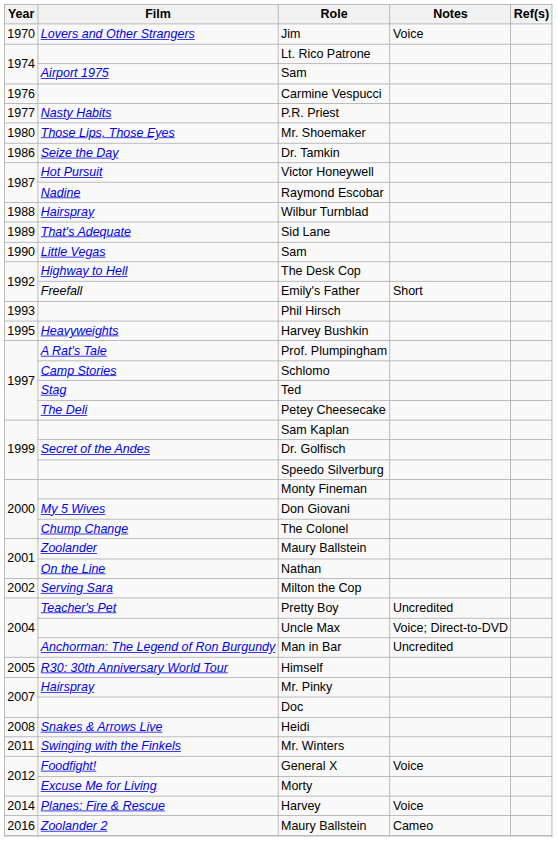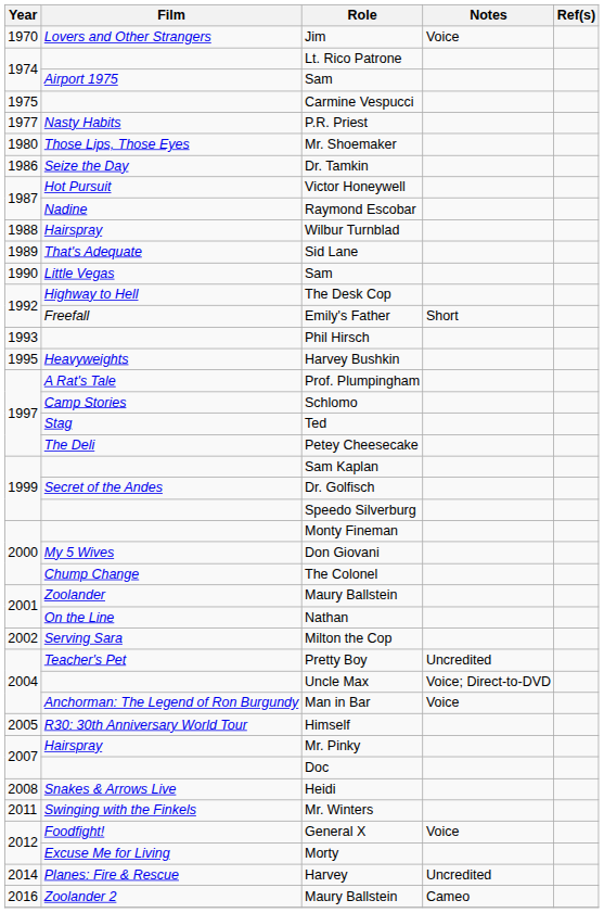Carmine Vespucci | Year: 1976 -> 1975
Man in Bar | Notes: Uncredited -> Voice
Harvey | Notes: Voice -> Uncredited
